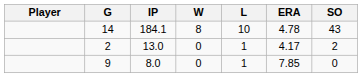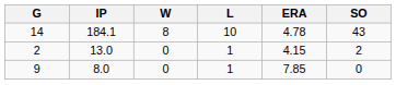- column: Player
13.0 | ERA: 4.17 -> 4.15
